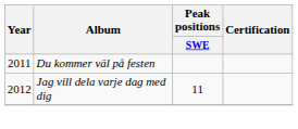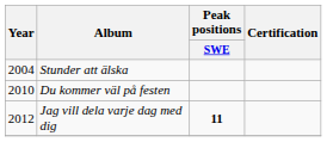+ row: 2004 | Stunder att älska
Du kommer väl på festen | Year: 2011 -> 2010
Jag vill dela varje dag med dig | Peak positions / SWE: normal -> bold
